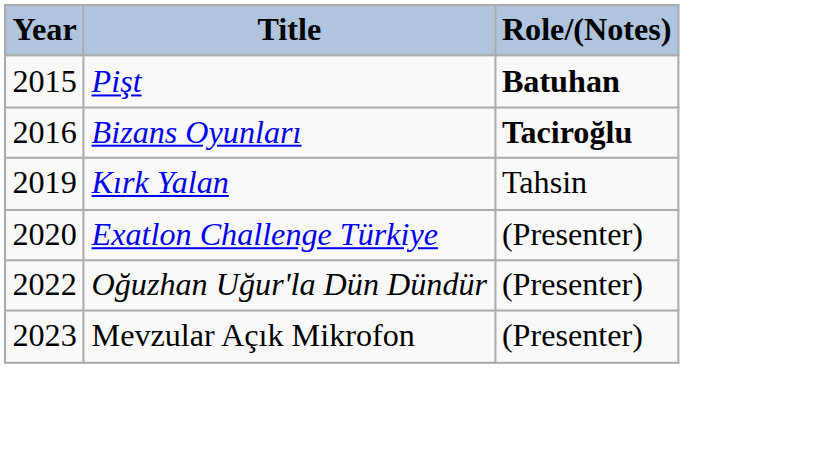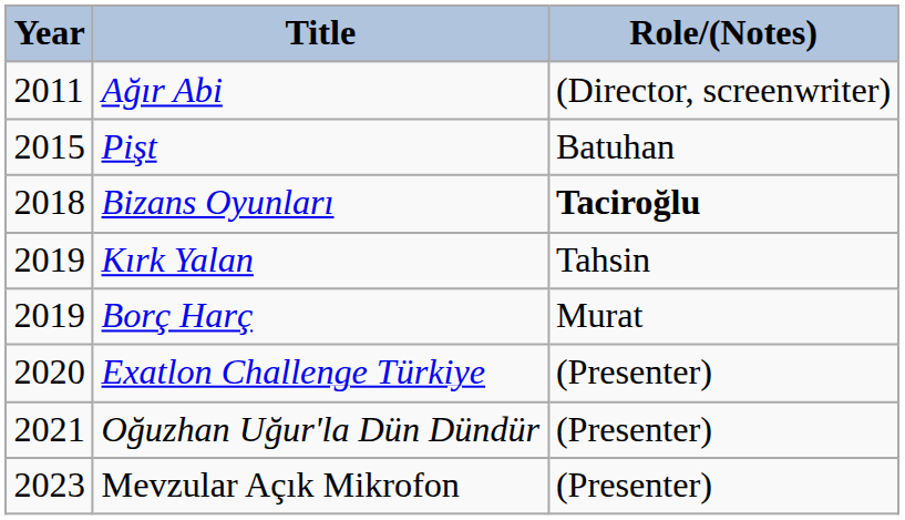+ row: 2011 | Ağır Abi | (Director, screenwriter)
Pişt | Role/(Notes): bold -> normal
Bizans Oyunları | Year: 2016 -> 2018
+ row: 2019 | Borç Harç | Murat
Oğuzhan Uğur'la Dün Dündür | Year: 2022 -> 2021
